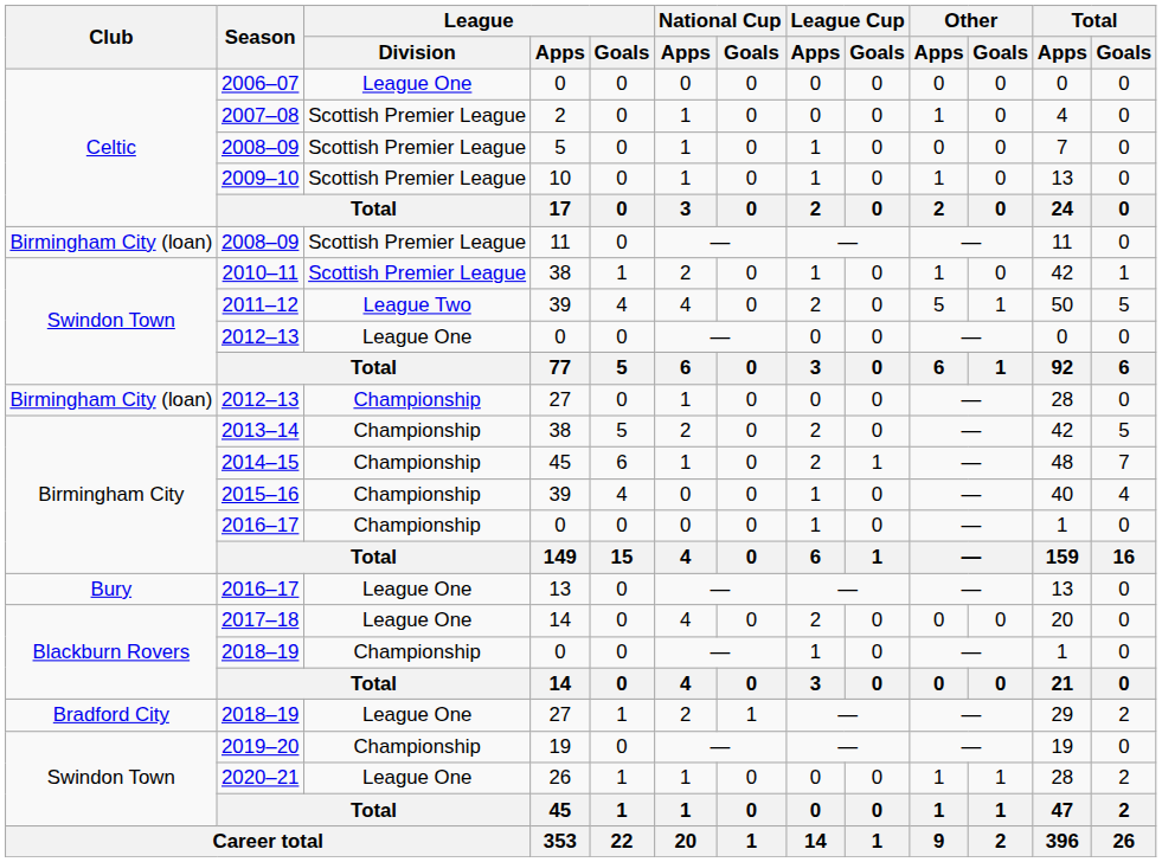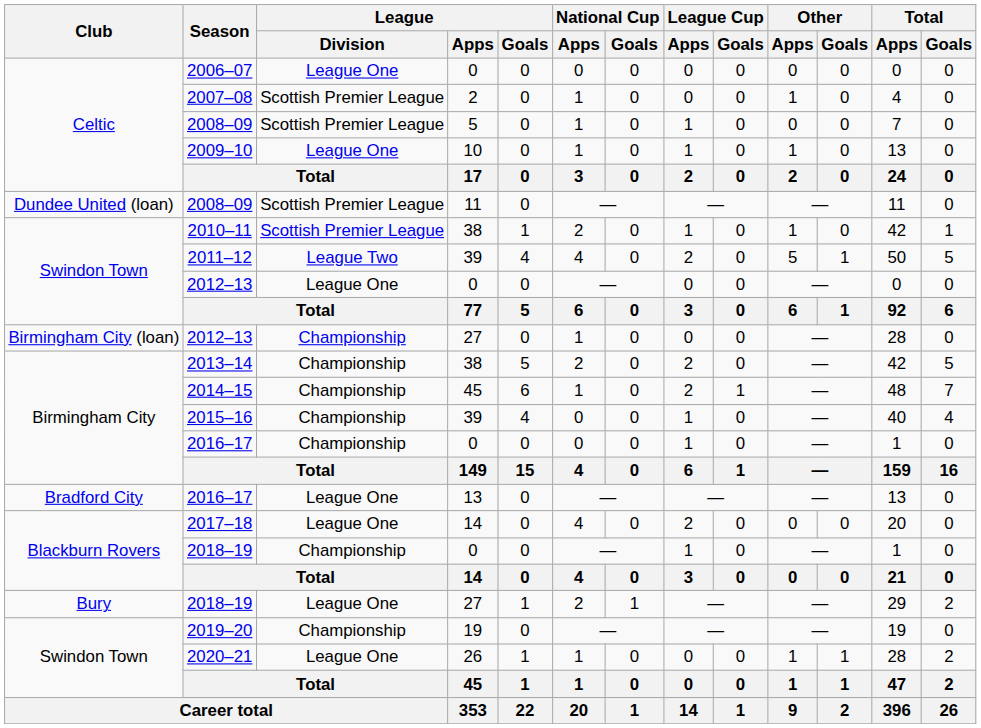2009–10 | League / Division: Scottish Premier League -> League One
2008–09 / 11 | Club: Birmingham City (loan) -> Dundee United (loan)
2016–17 / 13 | Club: Bury -> Bradford City
2018–19 / 27 | Club: Bradford City -> Bury
